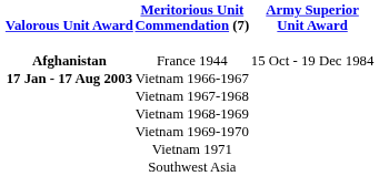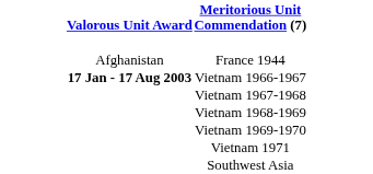- column: Army Superior Unit Award | 15 Oct - 19 Dec 1984
France 1944 | Valorous Unit Award: bold -> normal
